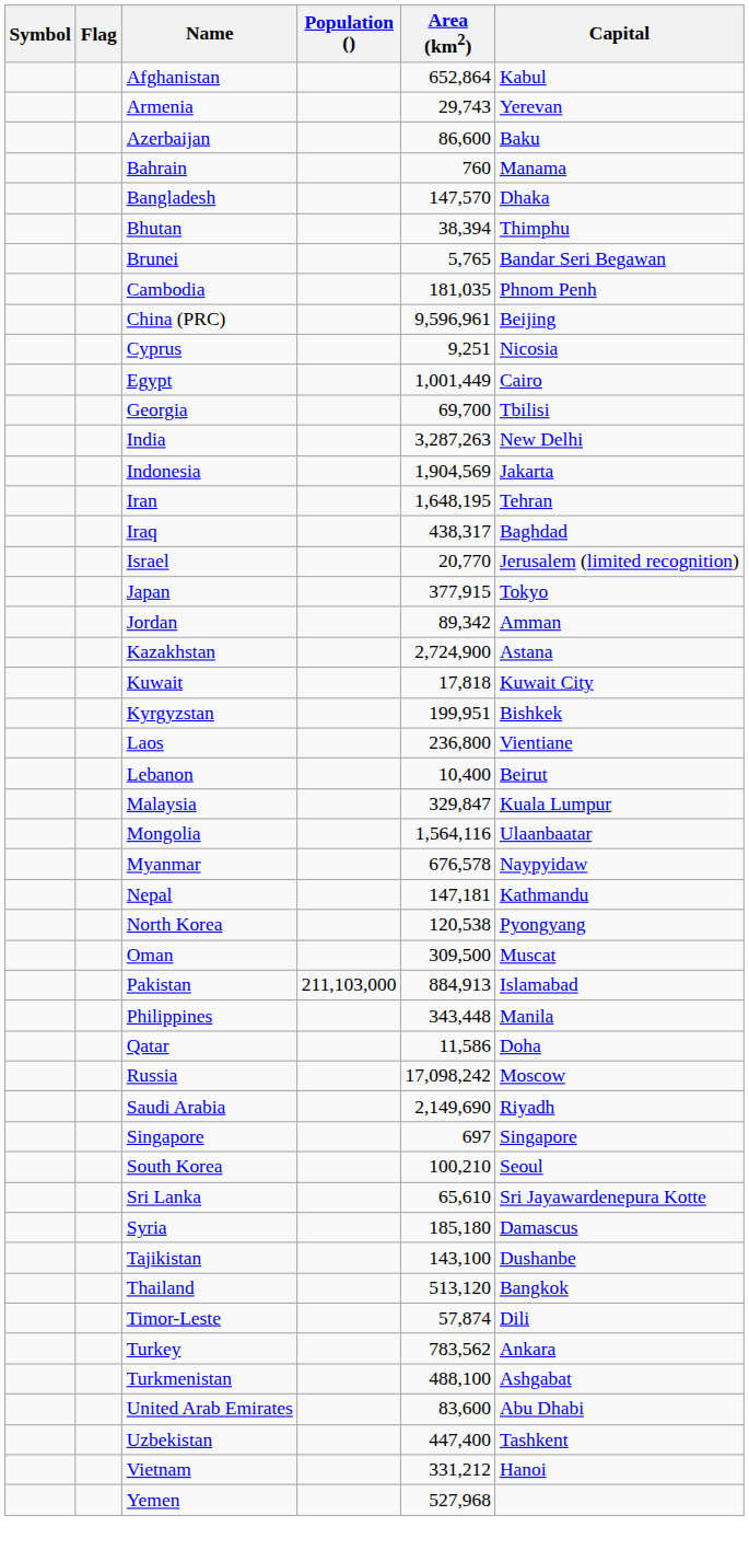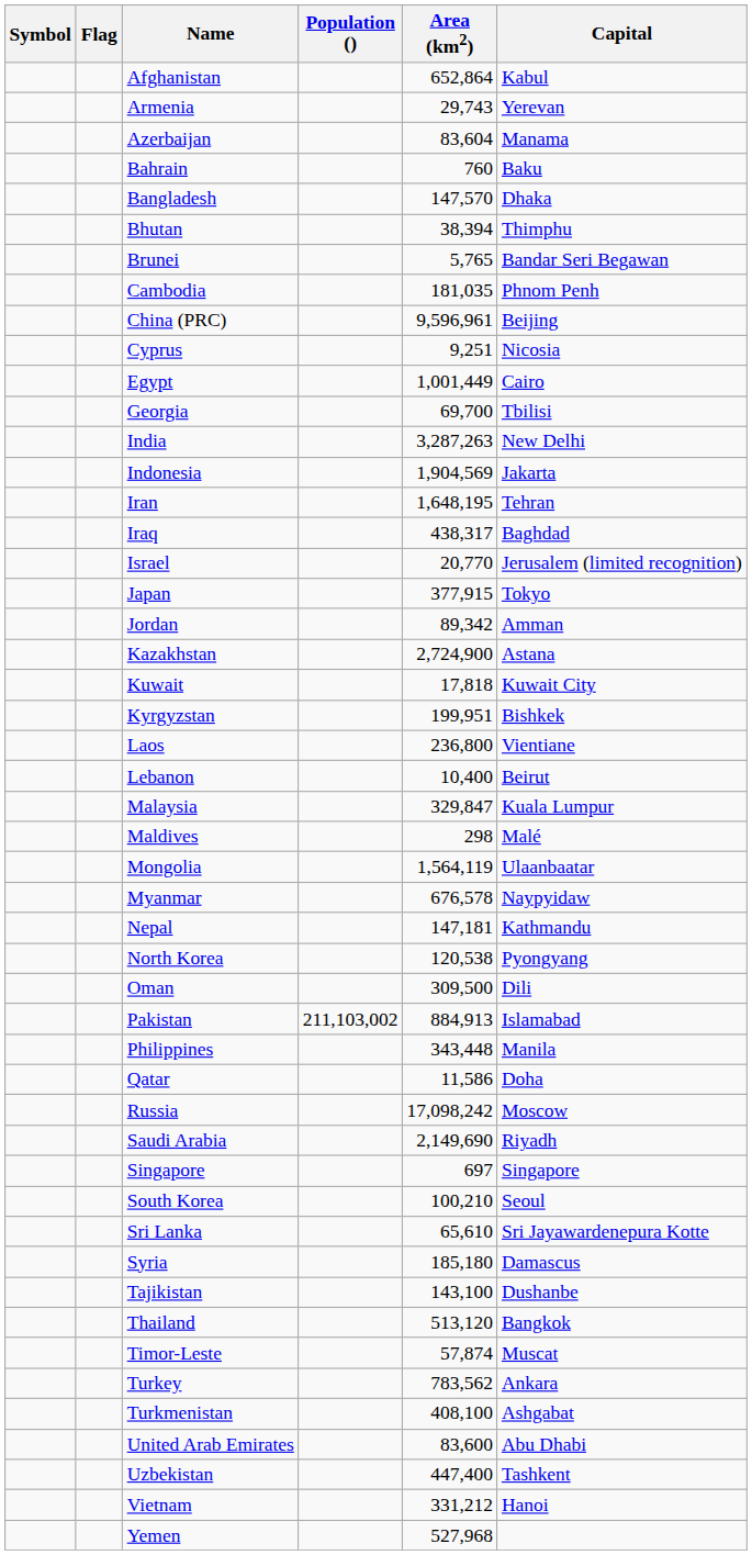Azerbaijan | Area (km2): 86,600 -> 83,604
Azerbaijan | Capital: Baku -> Manama
Bahrain | Capital: Manama -> Baku
+ row: Maldives | 298 | Malé
Mongolia | Area (km2): 1,564,116 -> 1,564,119
Oman | Capital: Muscat -> Dili
Pakistan | Population (): 211,103,000 -> 211,103,002
Timor-Leste | Capital: Dili -> Muscat
Turkmenistan | Area (km2): 488,100 -> 408,100
